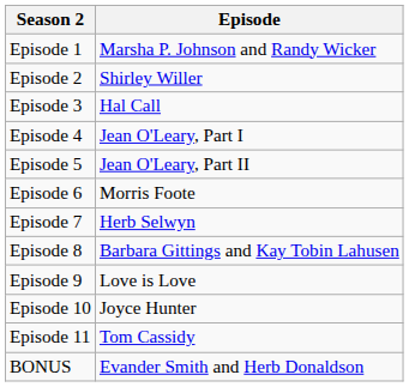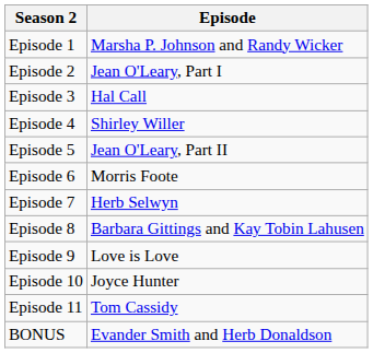Episode 2 | Episode: Shirley Willer -> Jean O'Leary, Part I
Episode 4 | Episode: Jean O'Leary, Part I -> Shirley Willer
